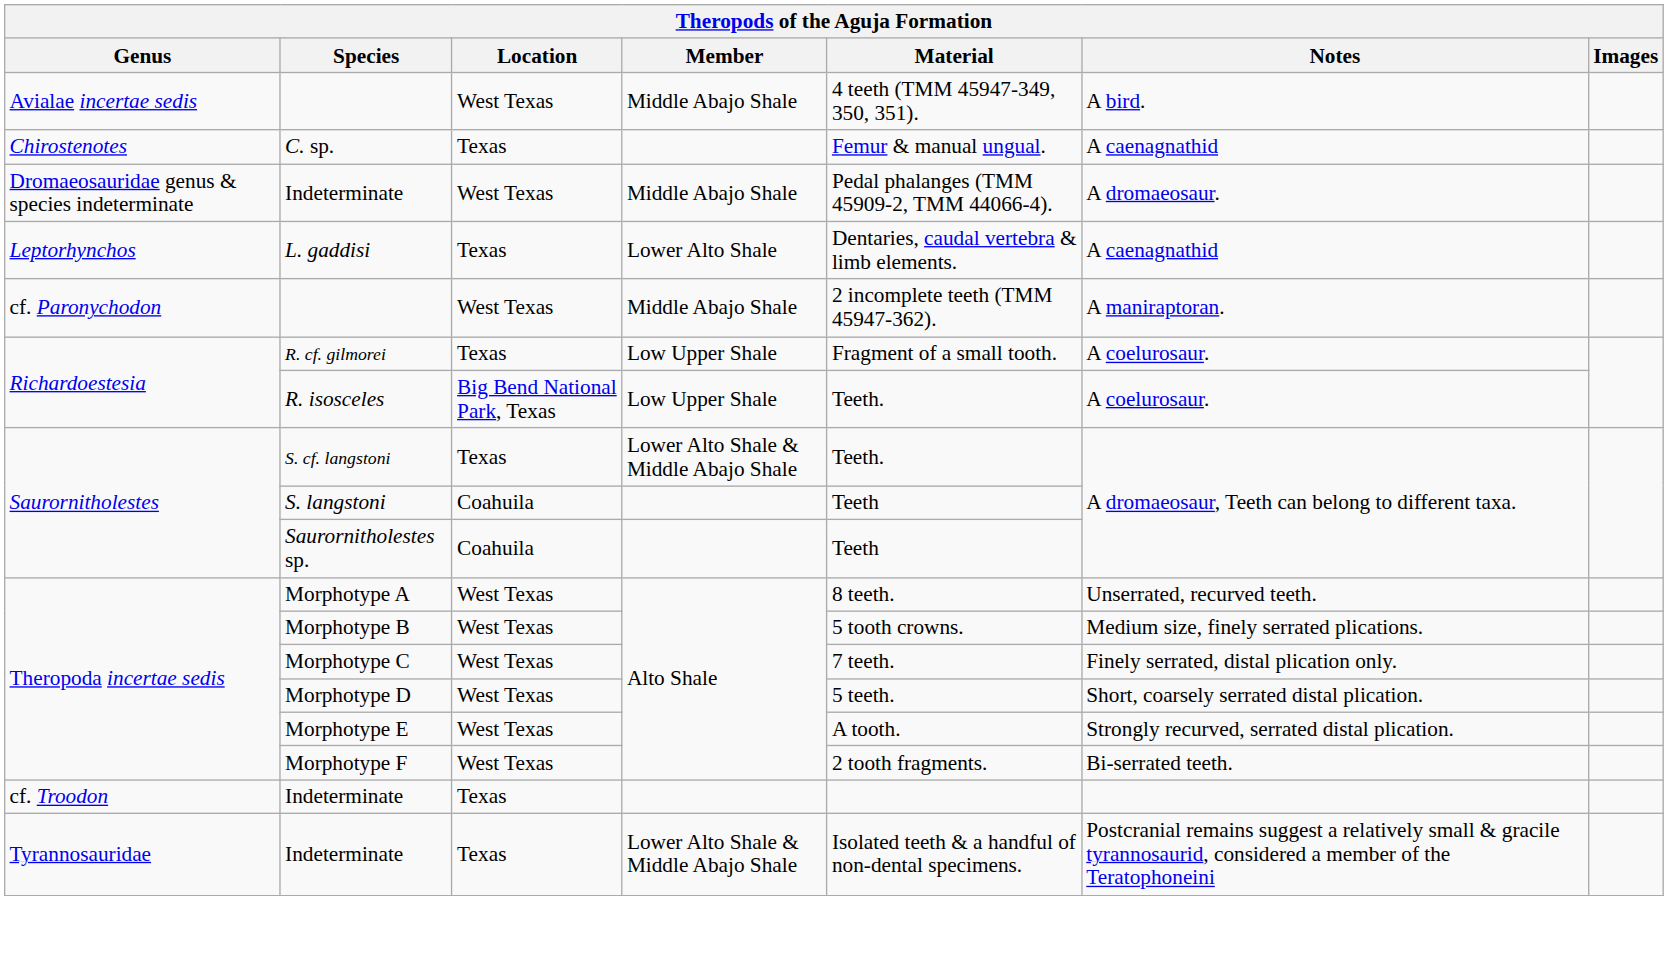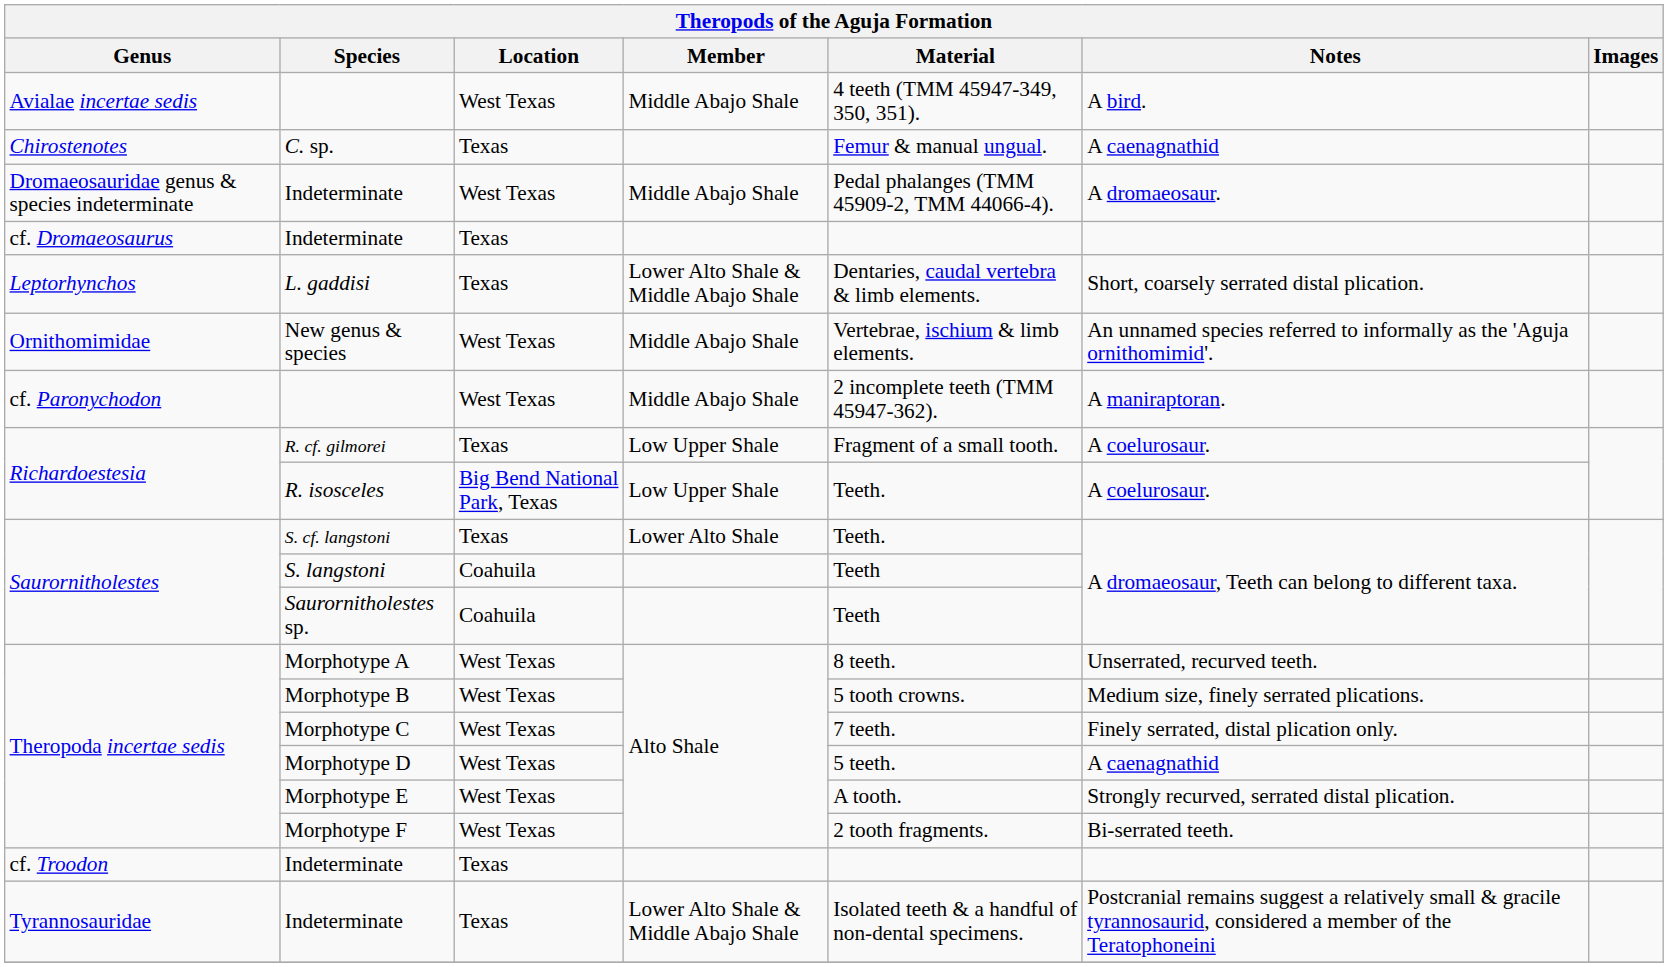+ row: cf. Dromaeosaurus | Indeterminate | Texas
L. gaddisi | Member: Lower Alto Shale -> Lower Alto Shale & Middle Abajo Shale
L. gaddisi | Notes: A caenagnathid -> Short, coarsely serrated distal plication.
+ row: Ornithomimidae | New genus & species | West Texas | Middle Abajo Shale | Vertebrae, ischium & limb elements. | An unnamed species referred to informally as the 'Aguja ornithomimid'.
S. cf. langstoni | Member: Lower Alto Shale & Middle Abajo Shale -> Lower Alto Shale
Morphotype D | Notes: Short, coarsely serrated distal plication. -> A caenagnathid
